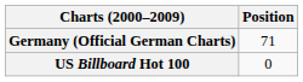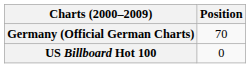Germany (Official German Charts) | Position: 71 -> 70
